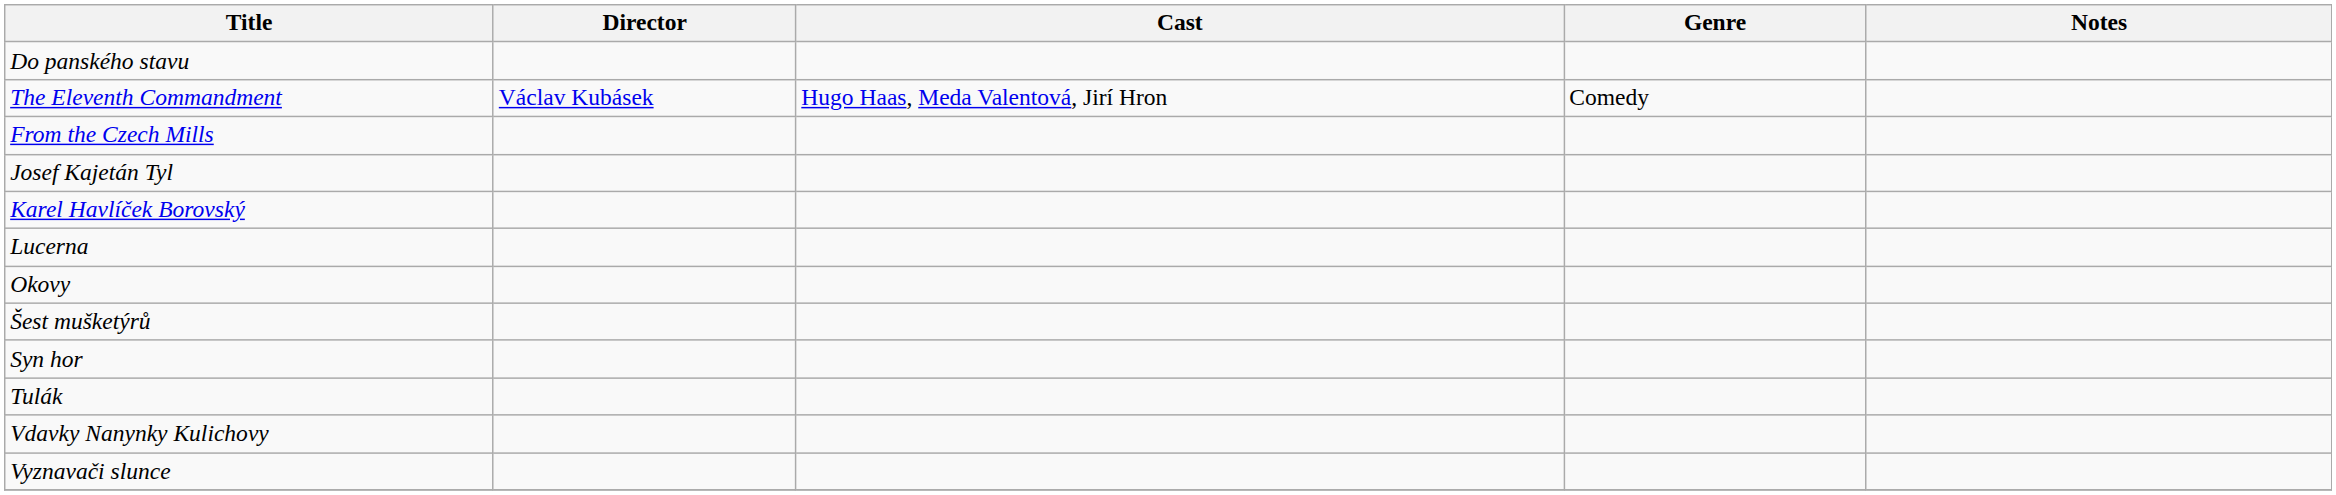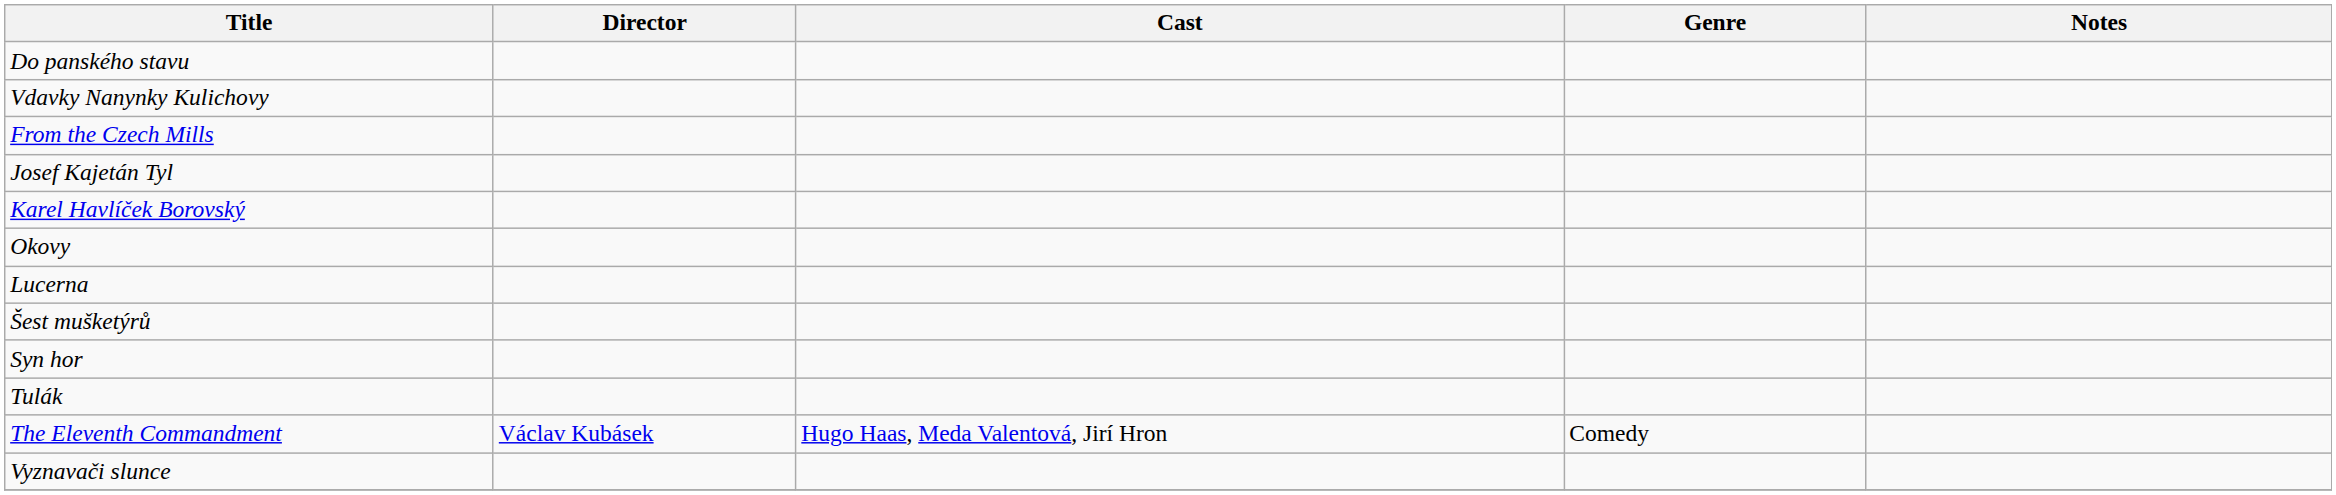rows swapped: The Eleventh Commandment <-> Vdavky Nanynky Kulichovy
rows swapped: Lucerna <-> Okovy
